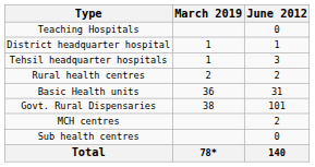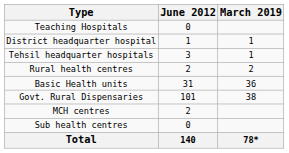columns swapped: June 2012 <-> March 2019
